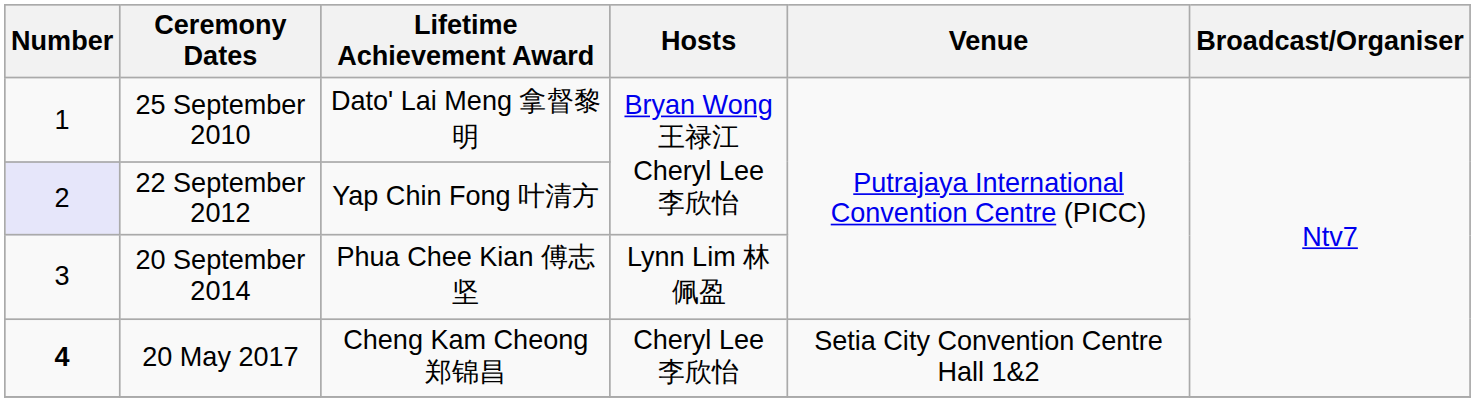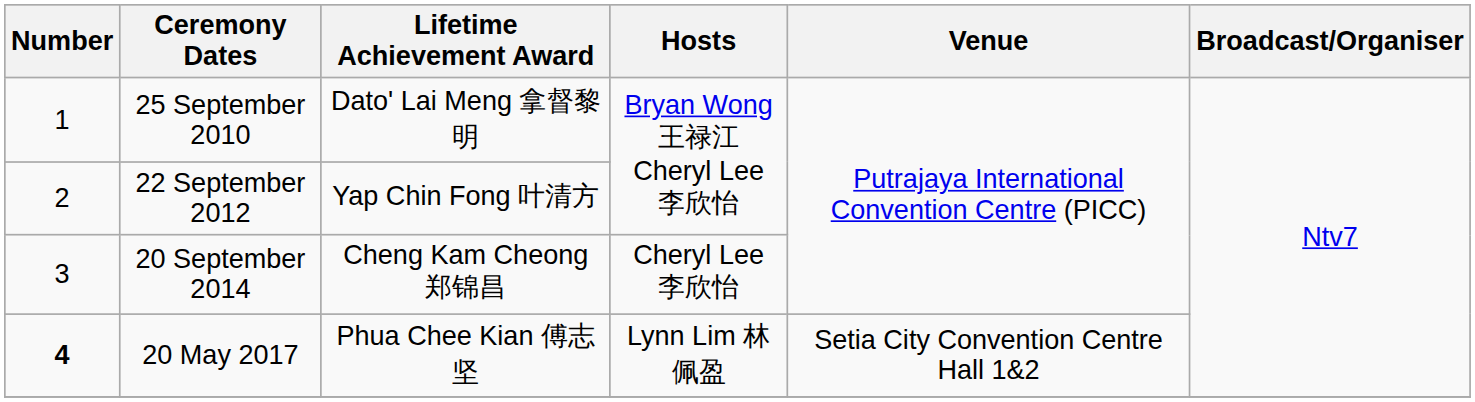22 September 2012 | Number: lavender background -> no background
20 September 2014 | Lifetime Achievement Award: Phua Chee Kian 傅志坚 -> Cheng Kam Cheong 郑锦昌
20 September 2014 | Hosts: Lynn Lim 林佩盈 -> Cheryl Lee 李欣怡
20 May 2017 | Lifetime Achievement Award: Cheng Kam Cheong 郑锦昌 -> Phua Chee Kian 傅志坚
20 May 2017 | Hosts: Cheryl Lee 李欣怡 -> Lynn Lim 林佩盈
